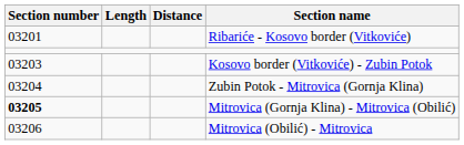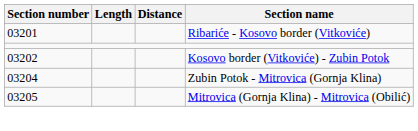Kosovo border (Vitkoviće) - Zubin Potok | Section number: 03203 -> 03202
Mitrovica (Gornja Klina) - Mitrovica (Obilić) | Section number: bold -> normal
- row: 03206 | Mitrovica (Obilić) - Mitrovica
